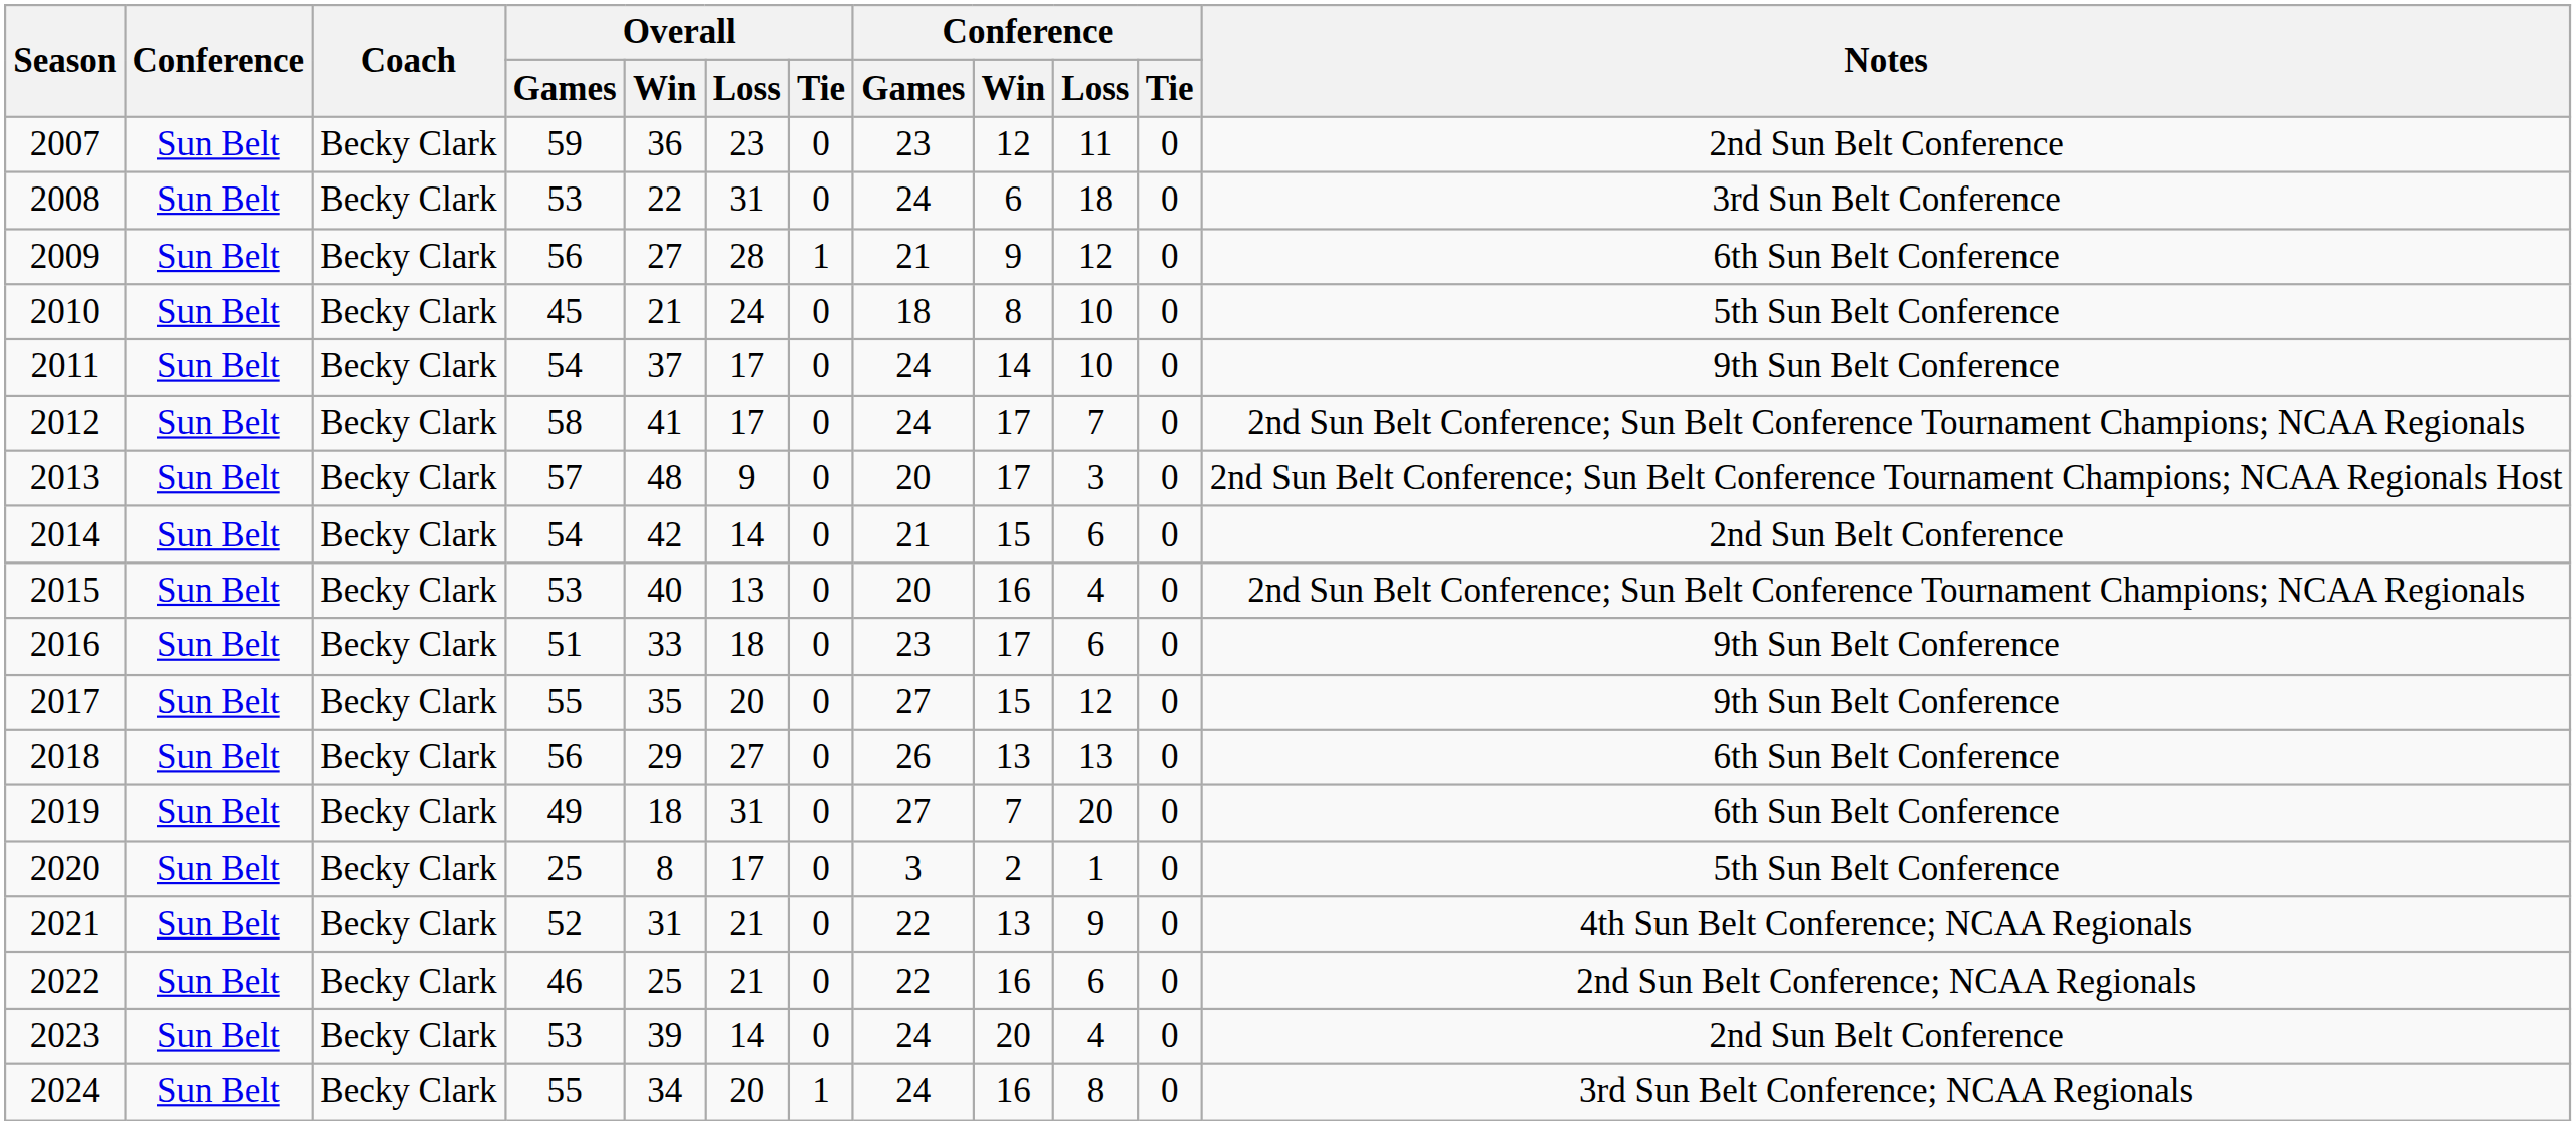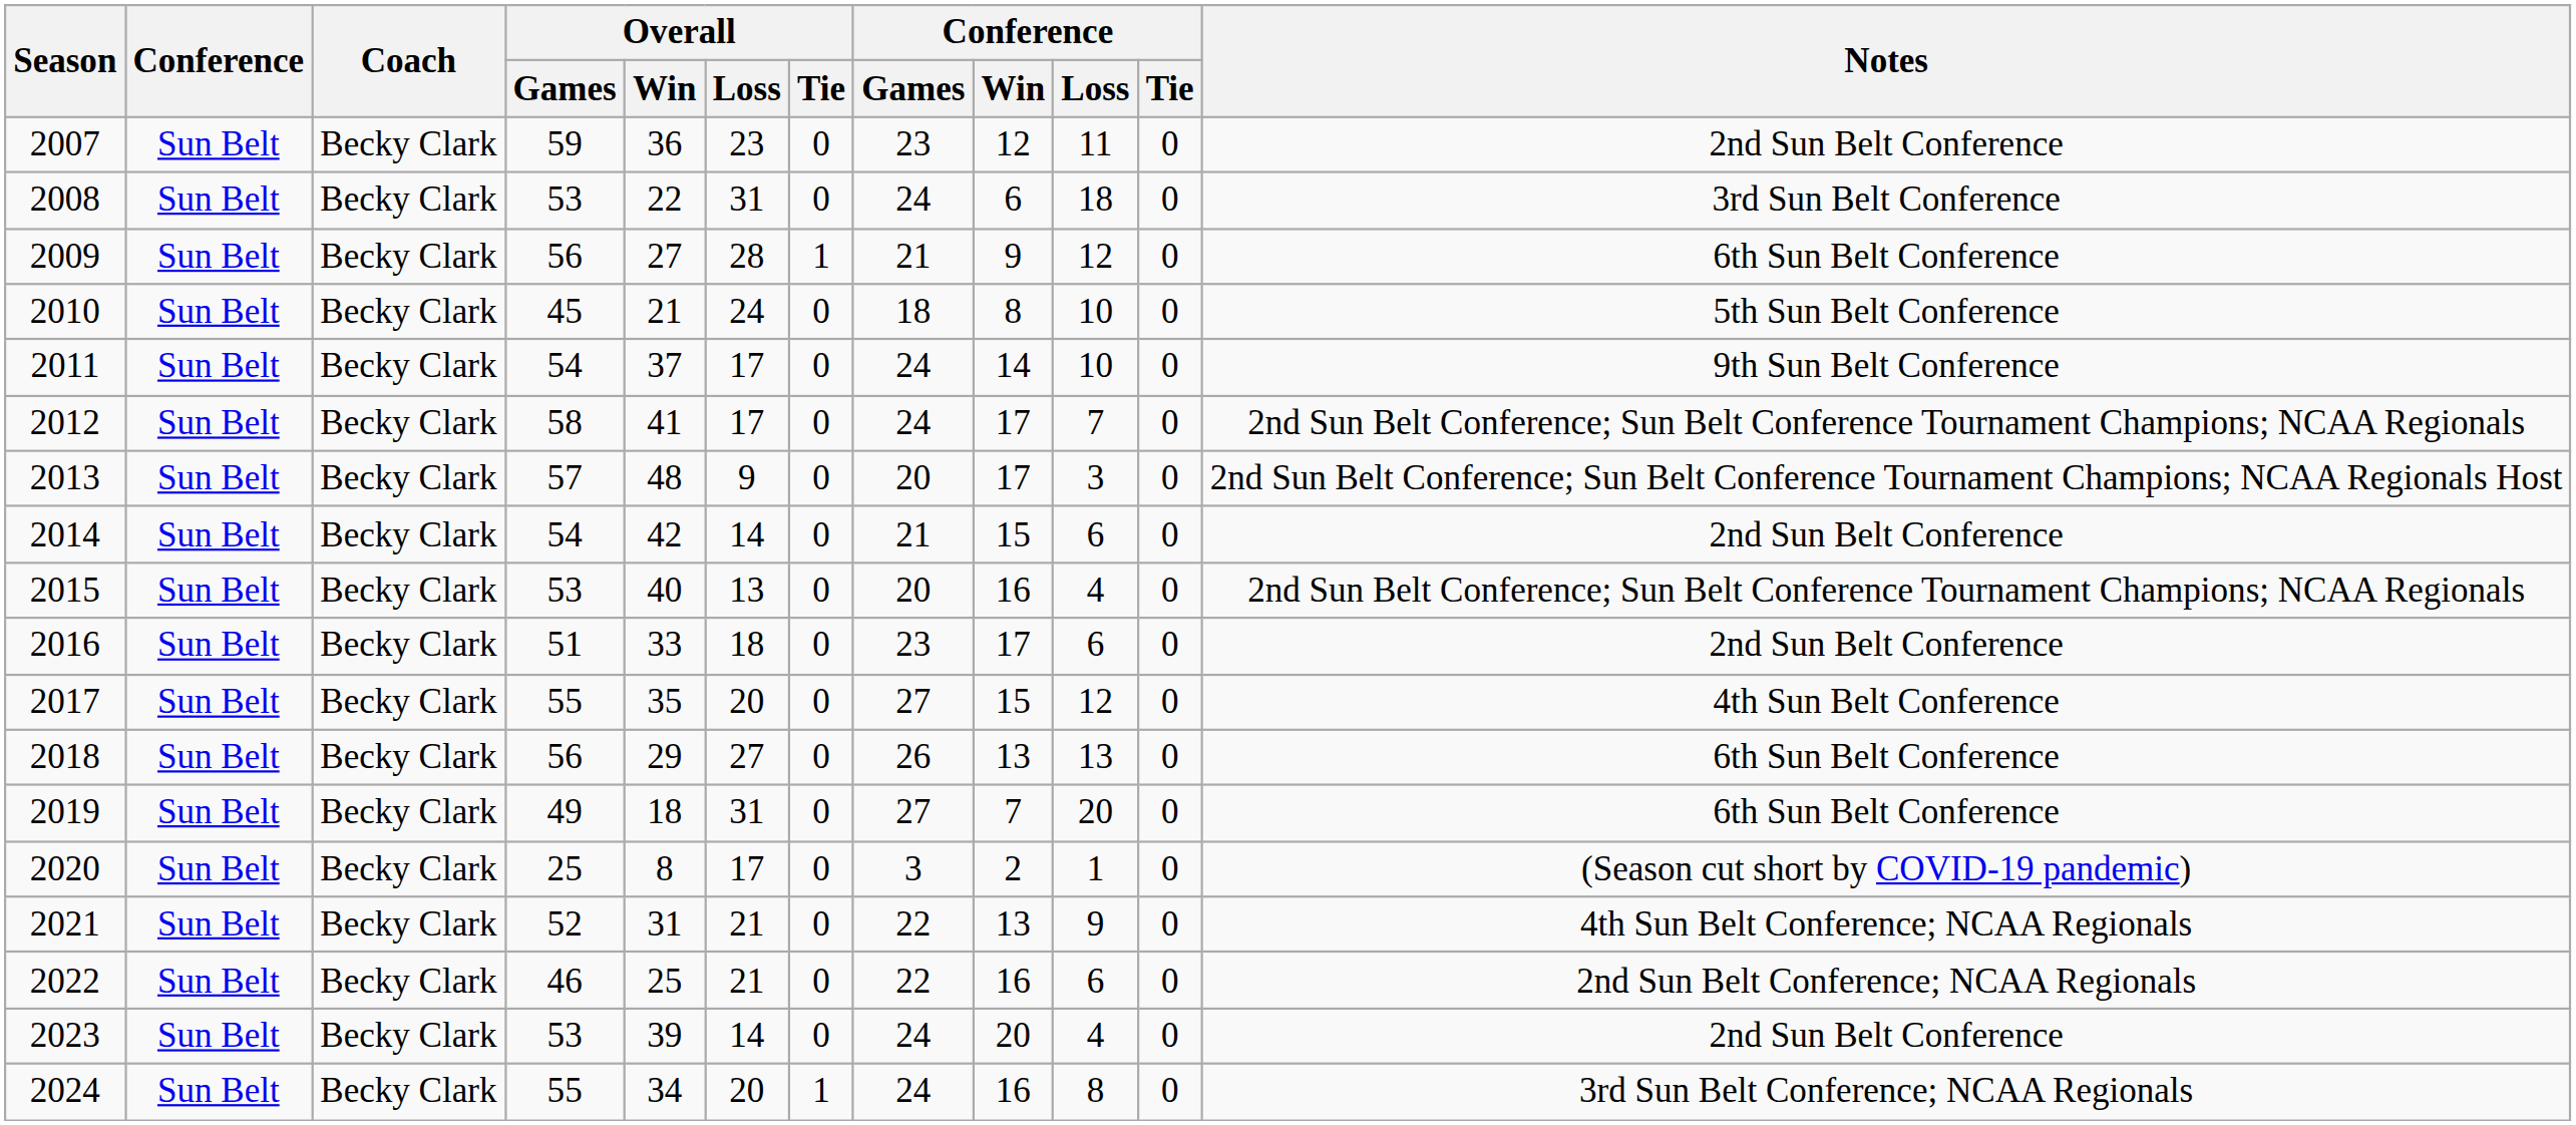2016 | Notes: 9th Sun Belt Conference -> 2nd Sun Belt Conference
2017 | Notes: 9th Sun Belt Conference -> 4th Sun Belt Conference
2020 | Notes: 5th Sun Belt Conference -> (Season cut short by COVID-19 pandemic)
